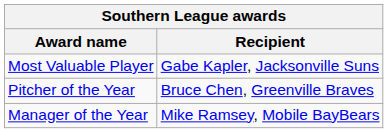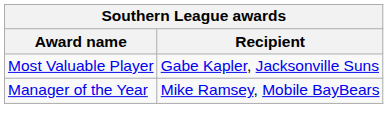- row: Pitcher of the Year | Bruce Chen, Greenville Braves
